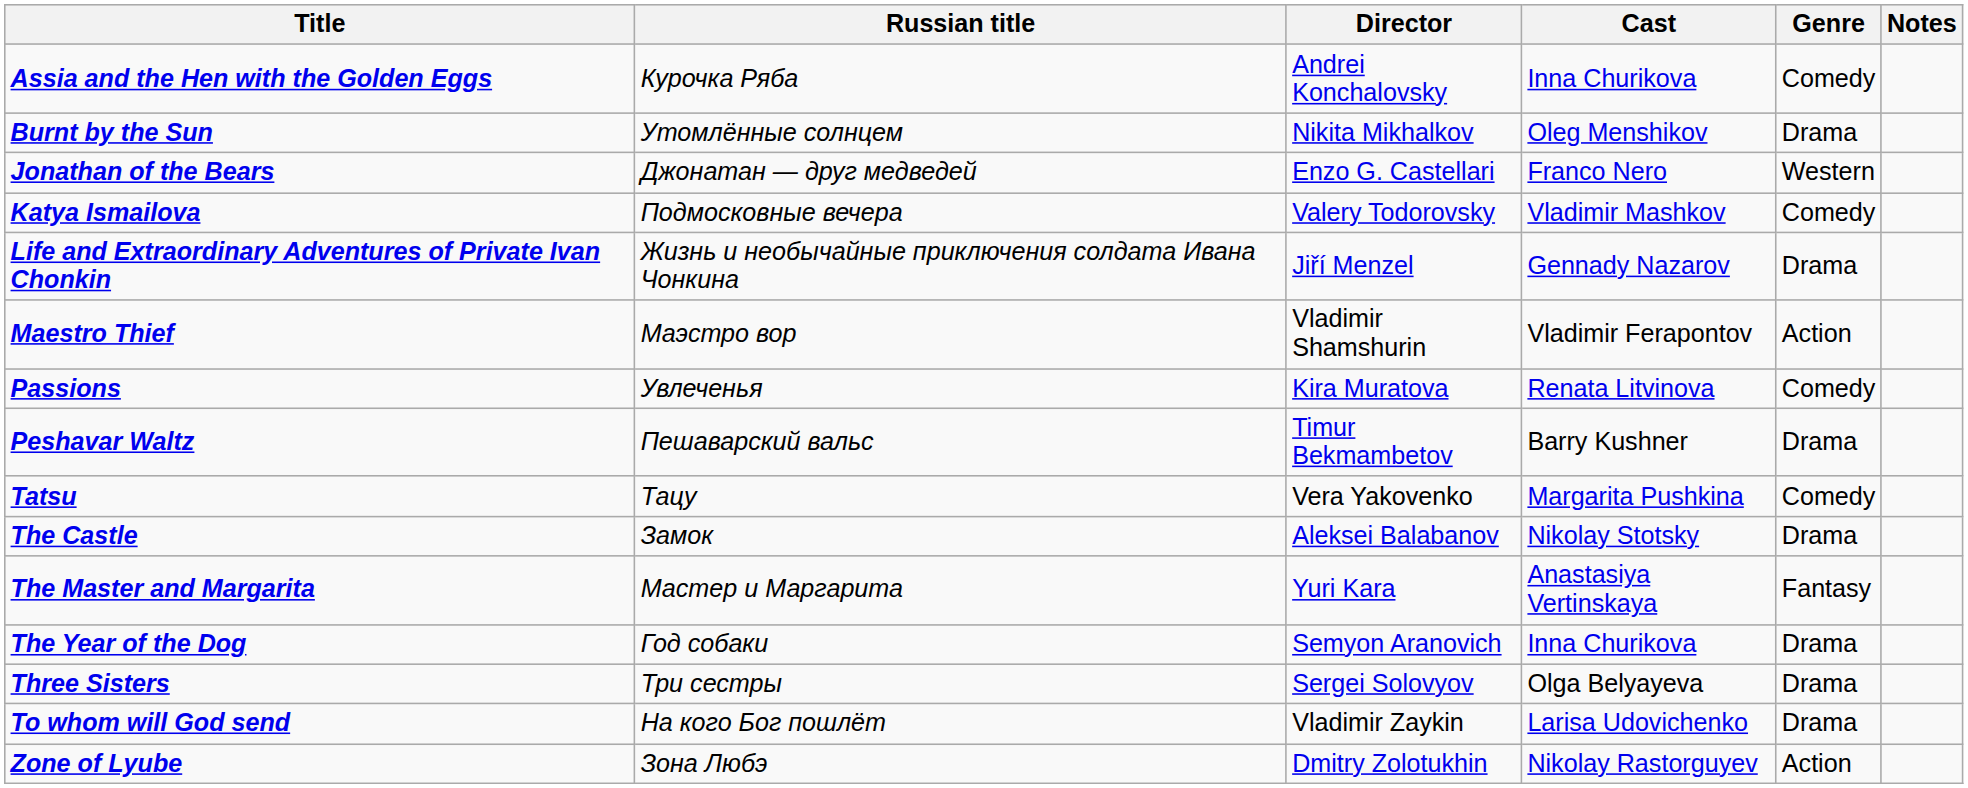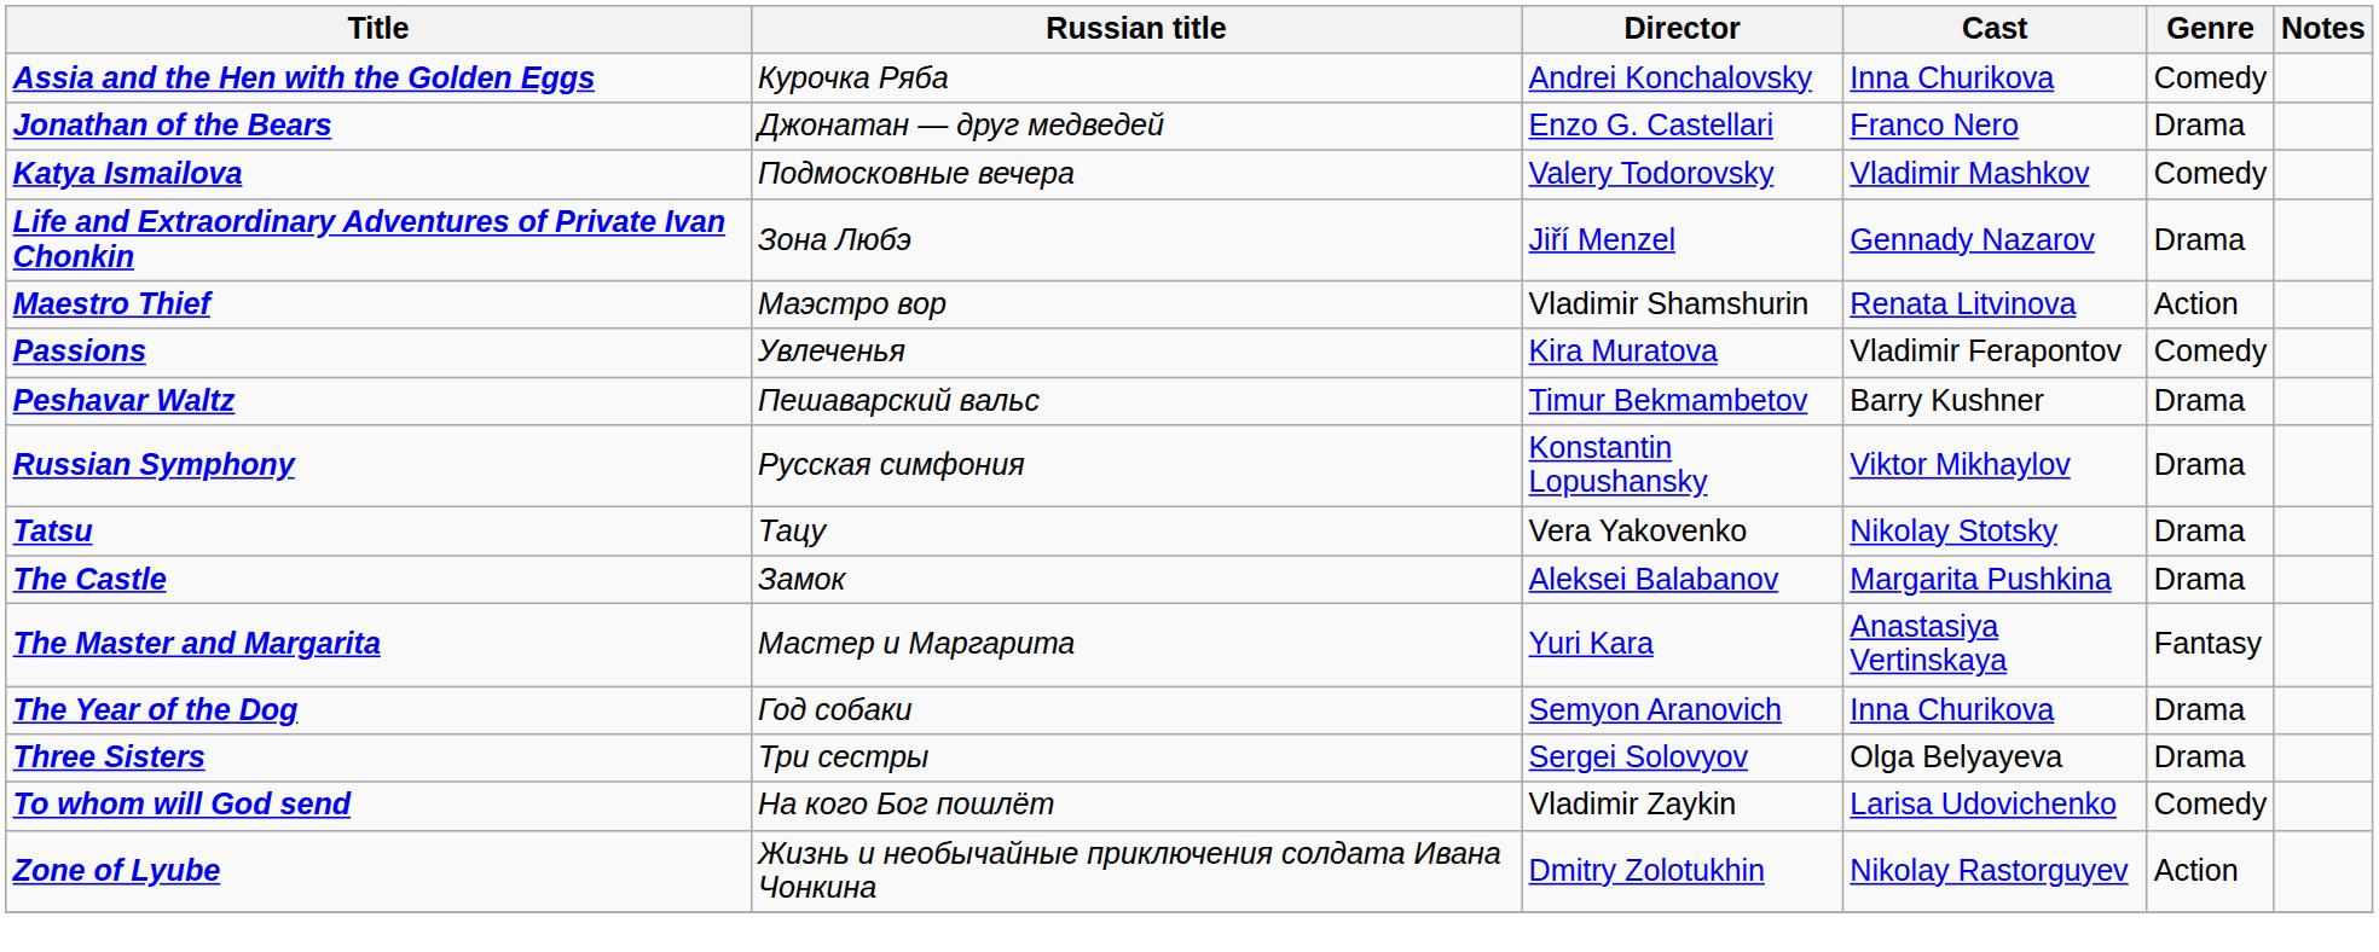- row: Burnt by the Sun | Утомлённые солнцем | Nikita Mikhalkov | Oleg Menshikov | Drama
Jonathan of the Bears | Genre: Western -> Drama
Life and Extraordinary Adventures of Private Ivan Chonkin | Russian title: Жизнь и необычайные приключения солдата Ивана Чонкина -> Зона Любэ
Maestro Thief | Cast: Vladimir Ferapontov -> Renata Litvinova
Passions | Cast: Renata Litvinova -> Vladimir Ferapontov
+ row: Russian Symphony | Русская симфония | Konstantin Lopushansky | Viktor Mikhaylov | Drama
Tatsu | Cast: Margarita Pushkina -> Nikolay Stotsky
Tatsu | Genre: Comedy -> Drama
The Castle | Cast: Nikolay Stotsky -> Margarita Pushkina
To whom will God send | Genre: Drama -> Comedy
Zone of Lyube | Russian title: Зона Любэ -> Жизнь и необычайные приключения солдата Ивана Чонкина
